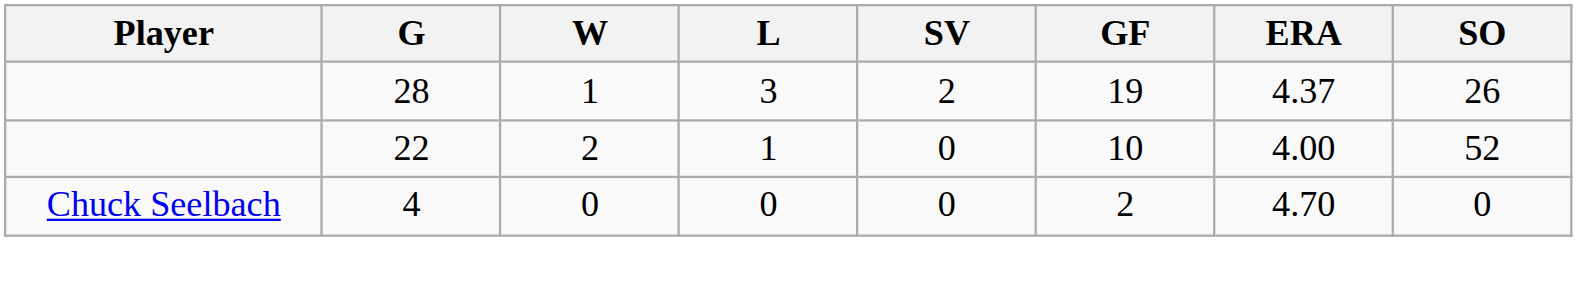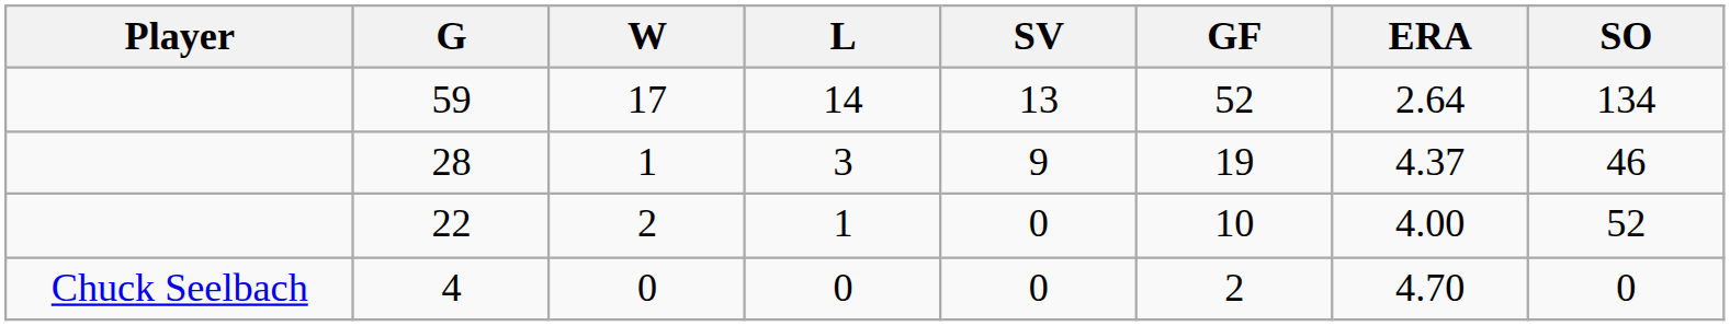+ row: 59 | 17 | 14 | 13 | 52 | 2.64 | 134
28 | SV: 2 -> 9
28 | SO: 26 -> 46
